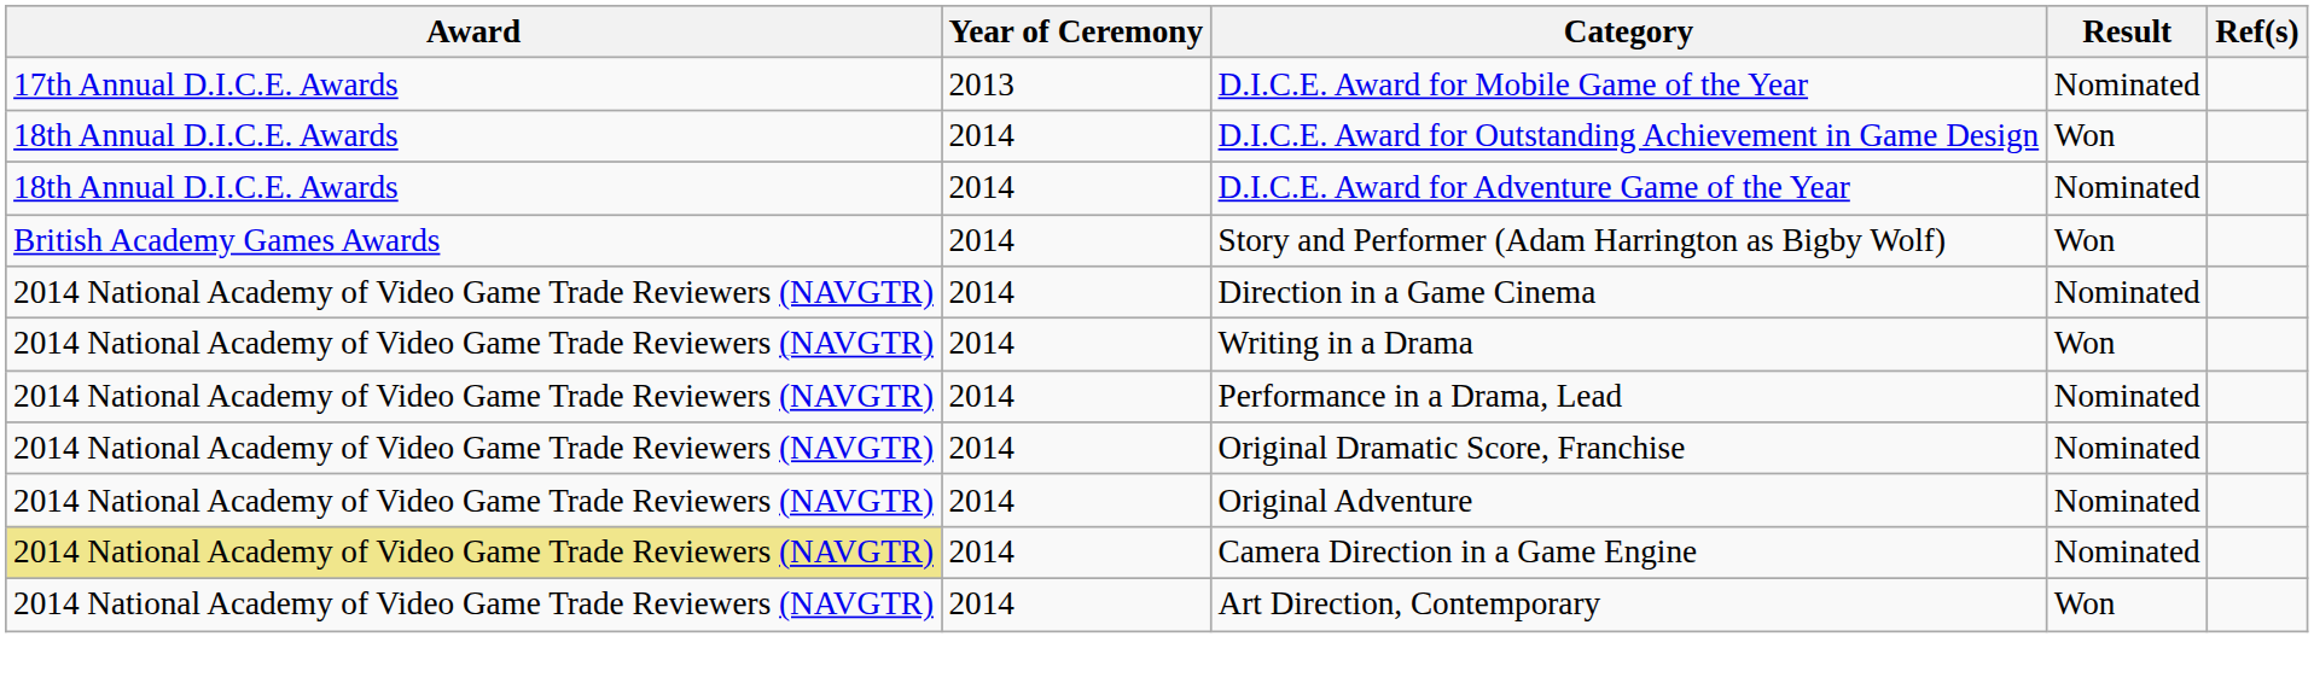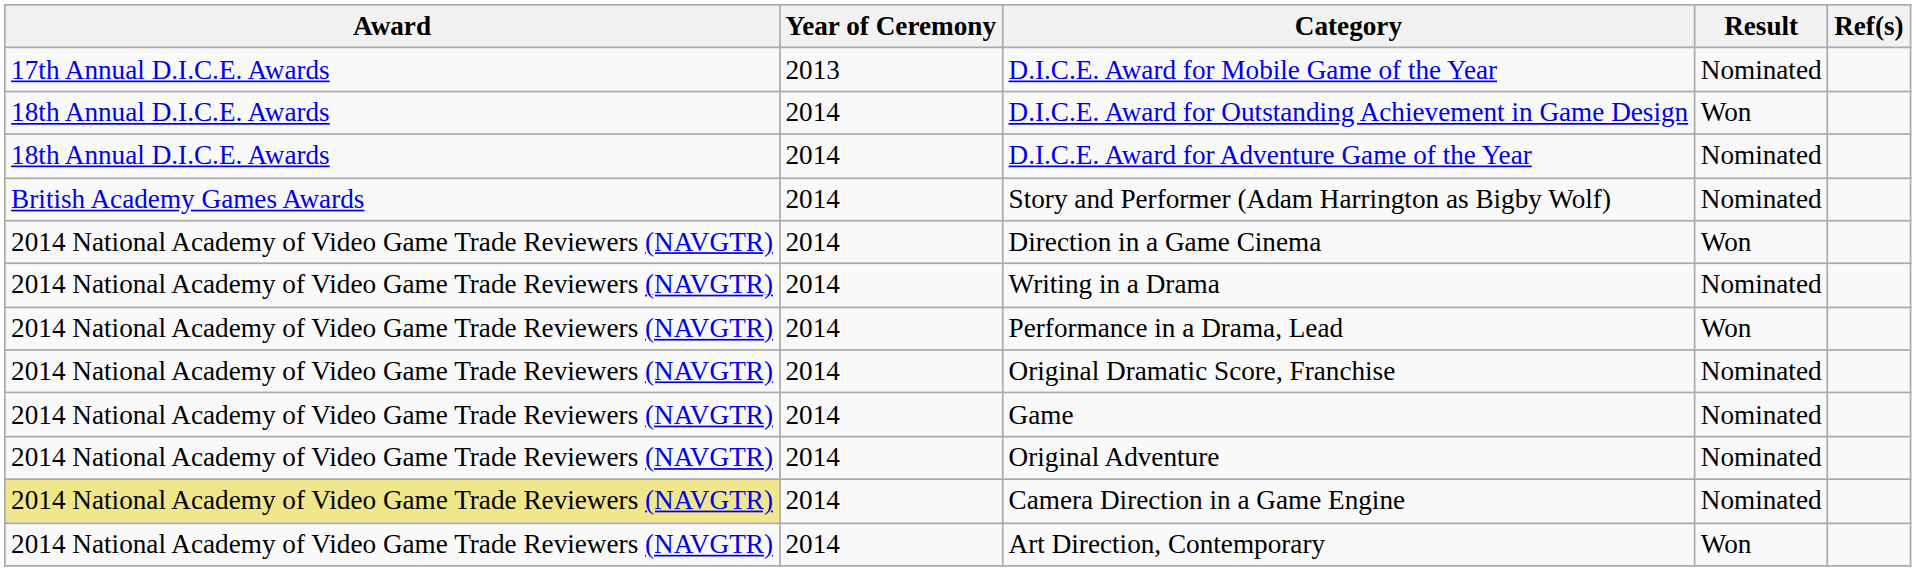Story and Performer (Adam Harrington as Bigby Wolf) | Result: Won -> Nominated
Direction in a Game Cinema | Result: Nominated -> Won
Writing in a Drama | Result: Won -> Nominated
Performance in a Drama, Lead | Result: Nominated -> Won
+ row: 2014 National Academy of Video Game Trade Reviewers (NAVGTR) | 2014 | Game | Nominated
